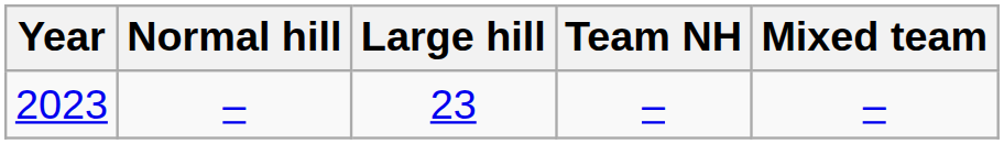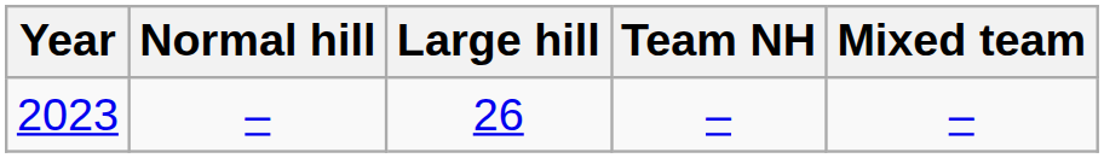2023 | Large hill: 23 -> 26
